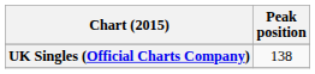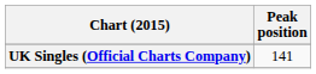UK Singles (Official Charts Company) | Peak position: 138 -> 141
